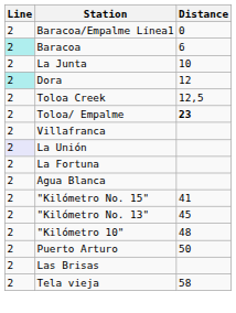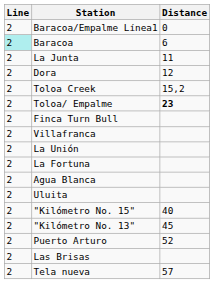La Junta | Distance: 10 -> 11
Dora | Line: paleturquoise background -> no background
Toloa Creek | Distance: 12,5 -> 15,2
+ row: 2 | Finca Turn Bull
La Unión | Line: lavender background -> no background
+ row: 2 | Uluita
"Kilómetro No. 15" | Distance: 41 -> 40
- row: 2 | "Kilómetro 10" | 48
Puerto Arturo | Distance: 50 -> 52
+ row: 2 | Tela nueva | 57
- row: 2 | Tela vieja | 58
